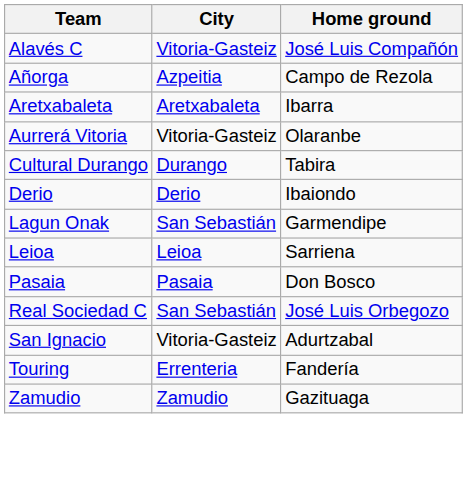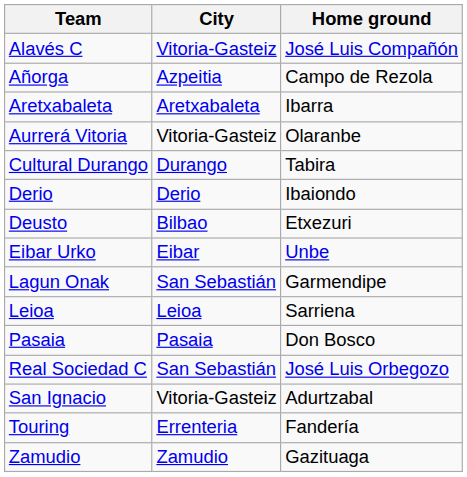+ row: Deusto | Bilbao | Etxezuri
+ row: Eibar Urko | Eibar | Unbe
